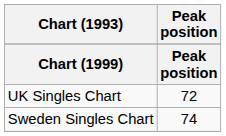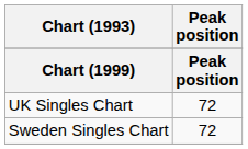Sweden Singles Chart | Peak position: 74 -> 72
